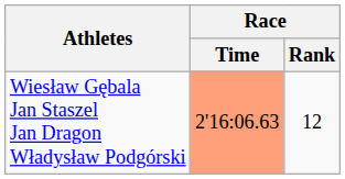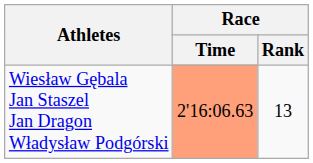Wiesław Gębala Jan Staszel Jan Dragon Władysław Podgórski | Race / Rank: 12 -> 13
